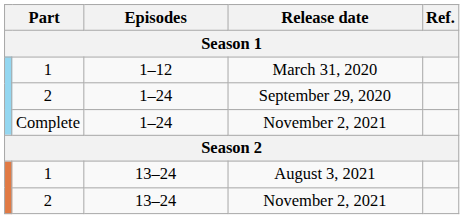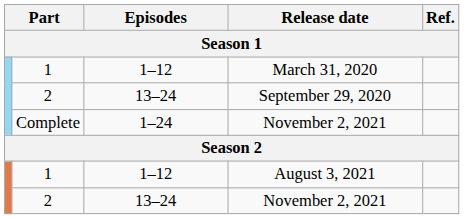September 29, 2020 | Episodes: 1–24 -> 13–24
August 3, 2021 | Episodes: 13–24 -> 1–12
